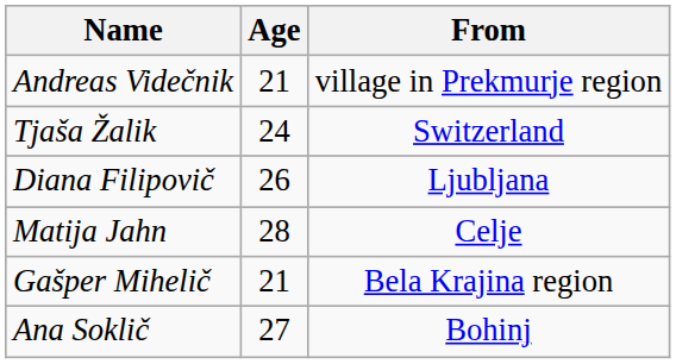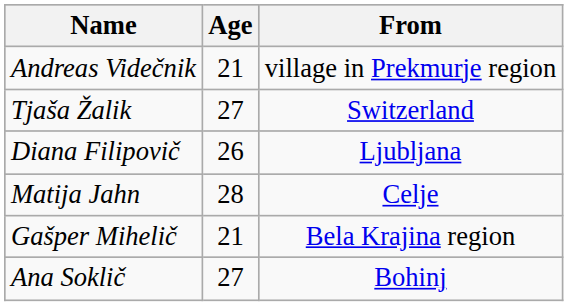Tjaša Žalik | Age: 24 -> 27
